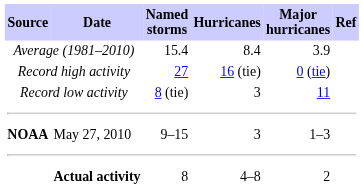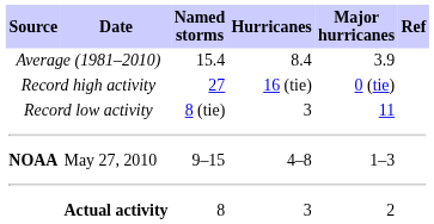May 27, 2010 | Hurricanes: 3 -> 4–8
Actual activity | Hurricanes: 4–8 -> 3
